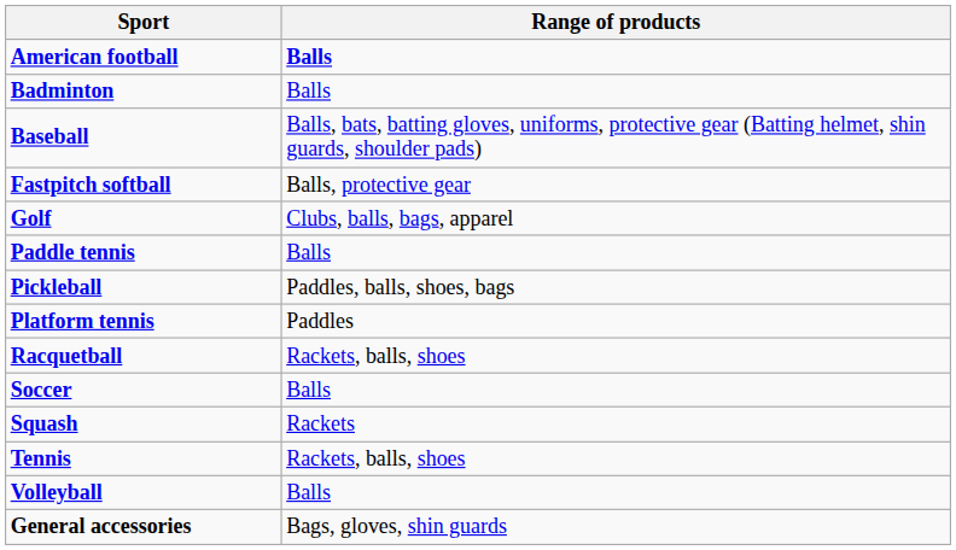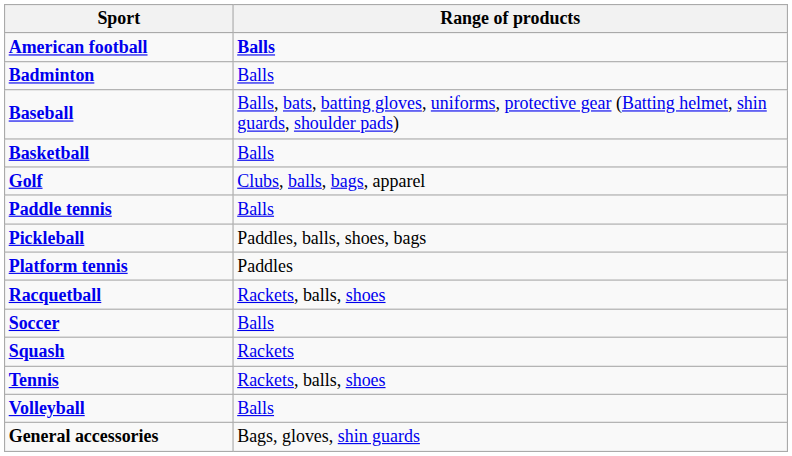+ row: Basketball | Balls
- row: Fastpitch softball | Balls, protective gear
